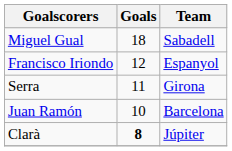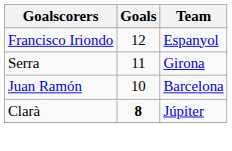- row: Miguel Gual | 18 | Sabadell
